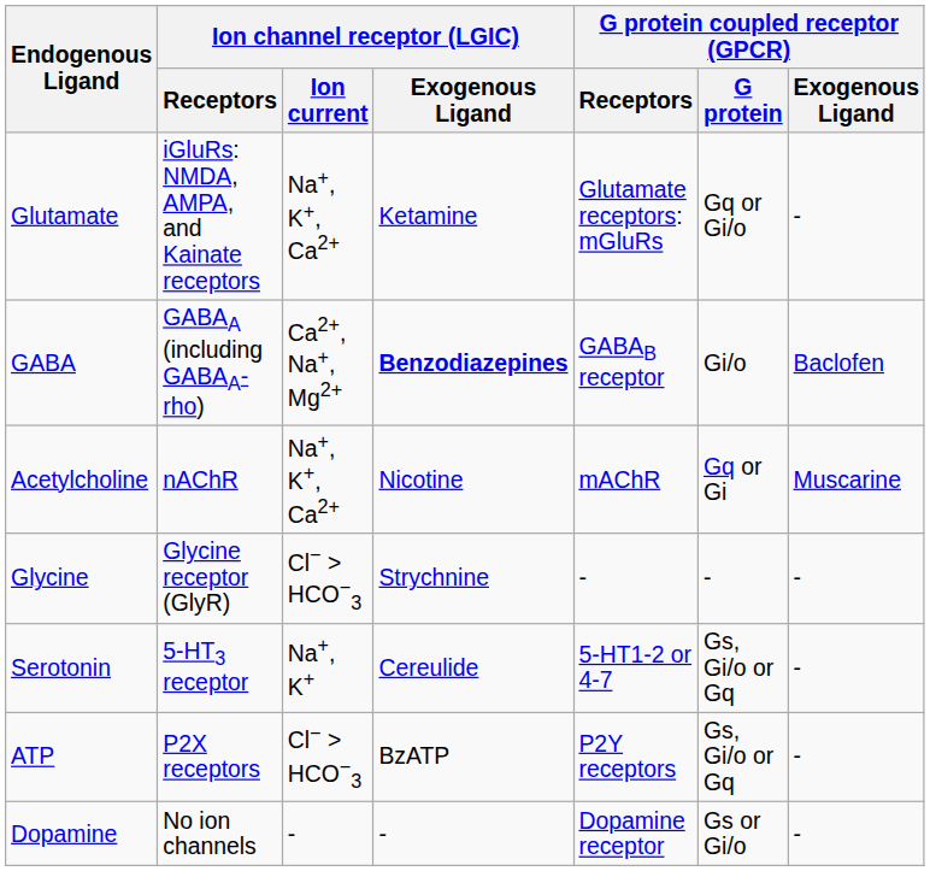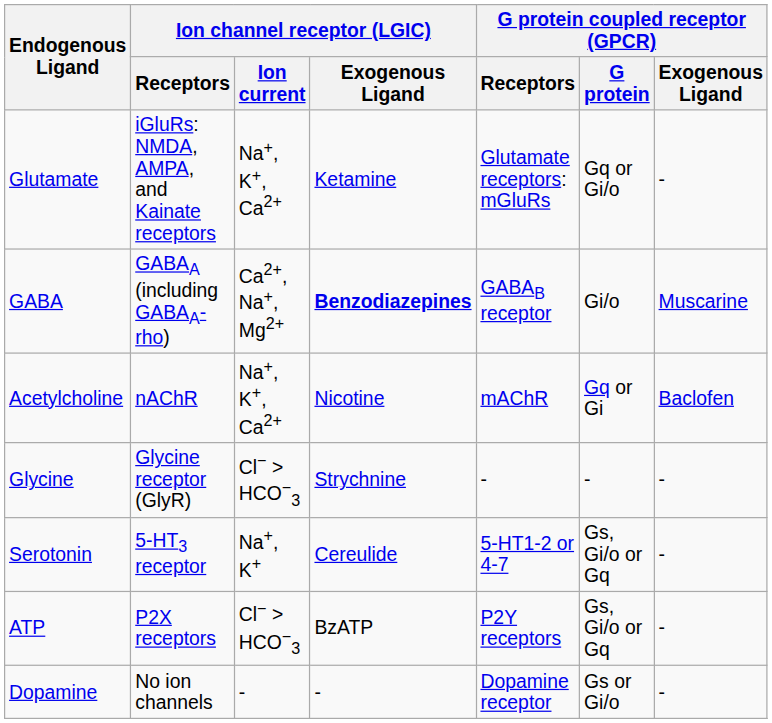GABA | G protein coupled receptor (GPCR) / Exogenous Ligand: Baclofen -> Muscarine
Acetylcholine | G protein coupled receptor (GPCR) / Exogenous Ligand: Muscarine -> Baclofen
